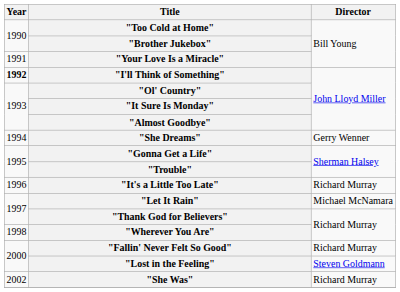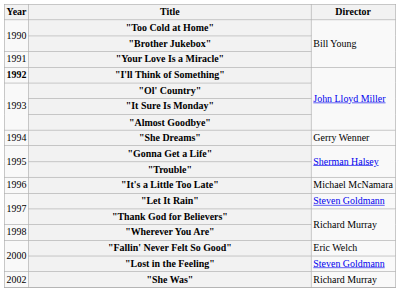"It's a Little Too Late" | Director: Richard Murray -> Michael McNamara
"Let It Rain" | Director: Michael McNamara -> Steven Goldmann
"Fallin' Never Felt So Good" | Director: Richard Murray -> Eric Welch
